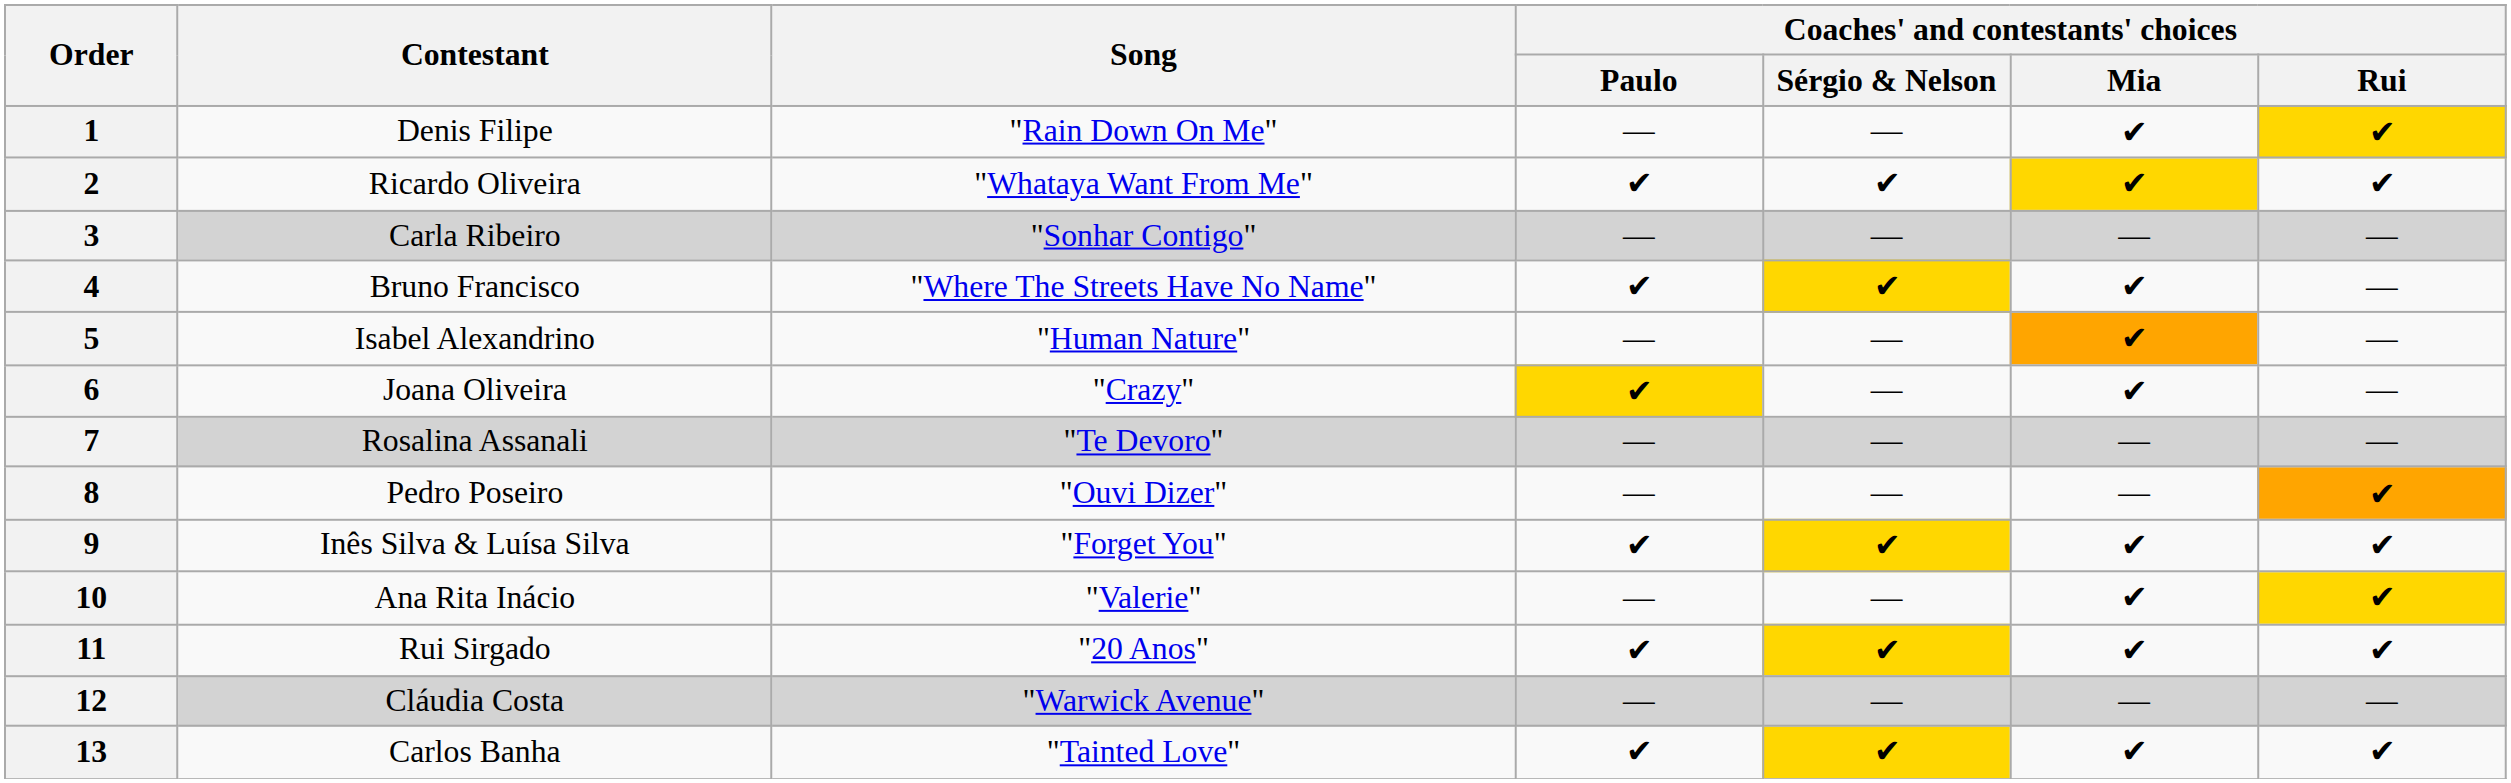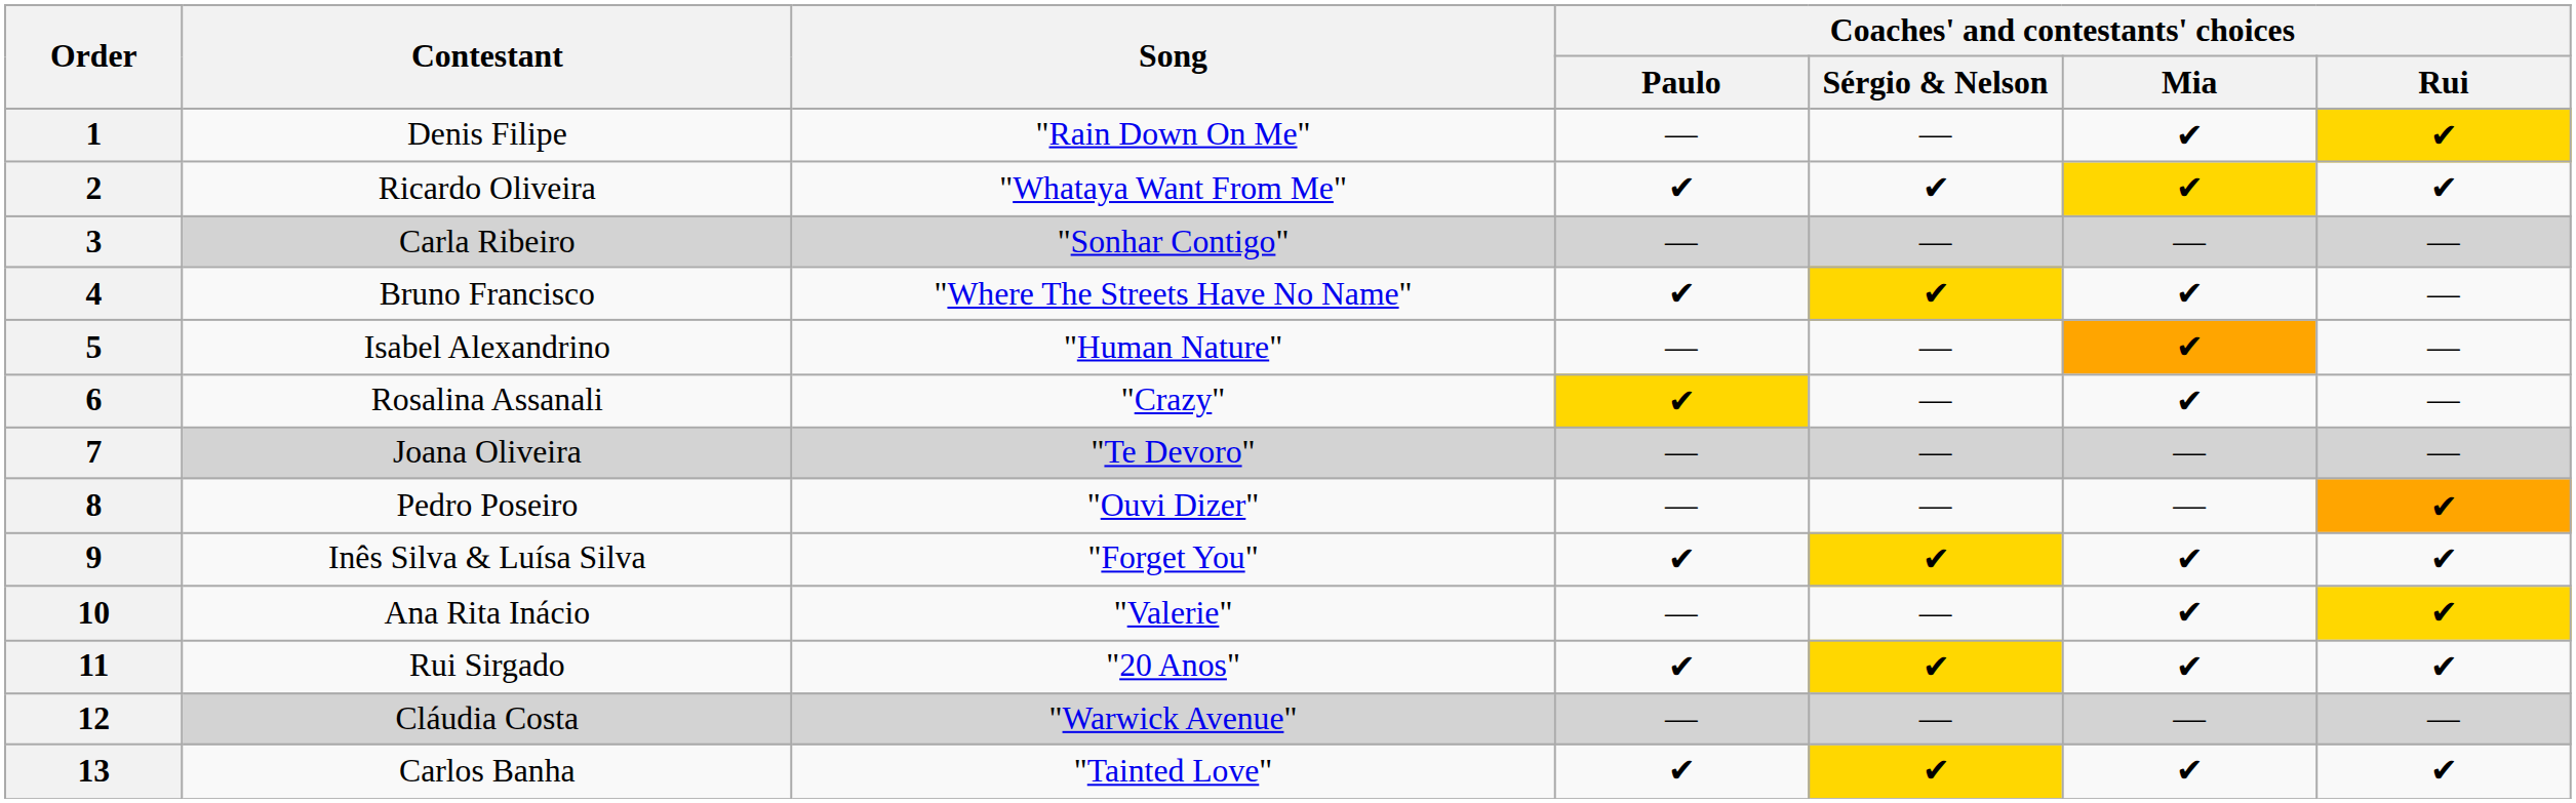6 | Contestant: Joana Oliveira -> Rosalina Assanali
7 | Contestant: Rosalina Assanali -> Joana Oliveira
